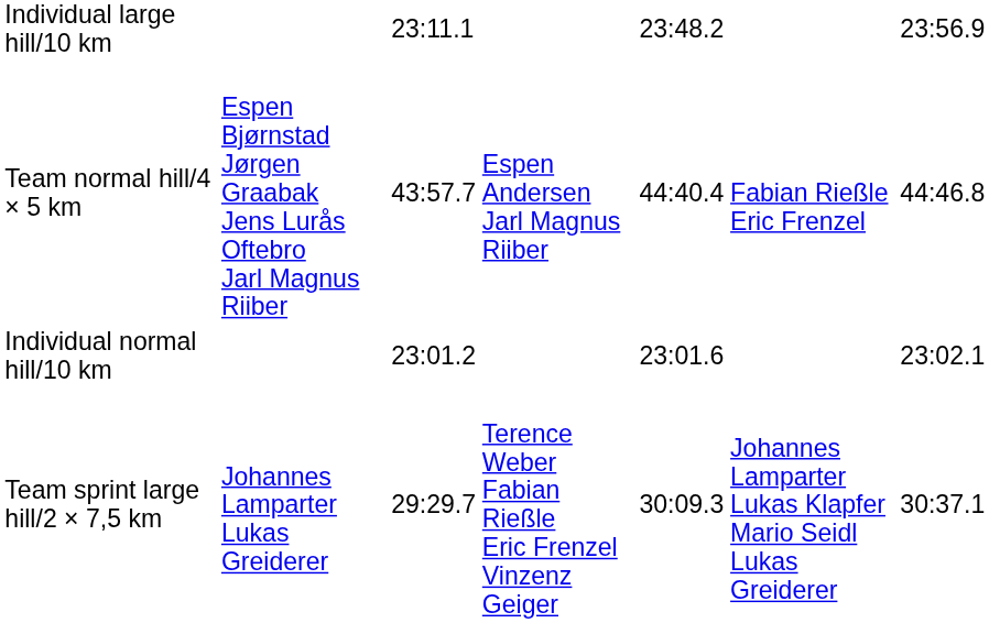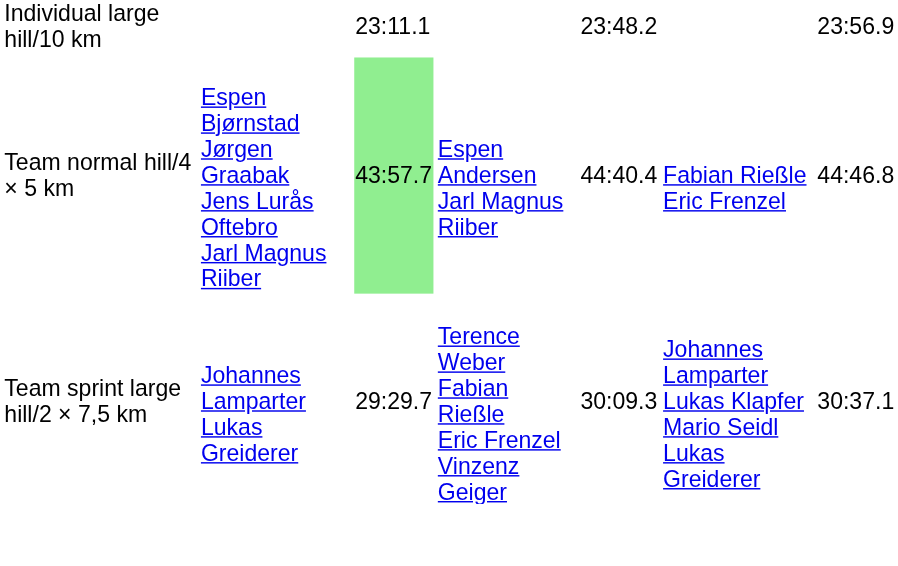Team normal hill/4 × 5 km | column 3: no background -> lightgreen background
- row: Individual normal hill/10 km | 23:01.2 | 23:01.6 | 23:02.1
